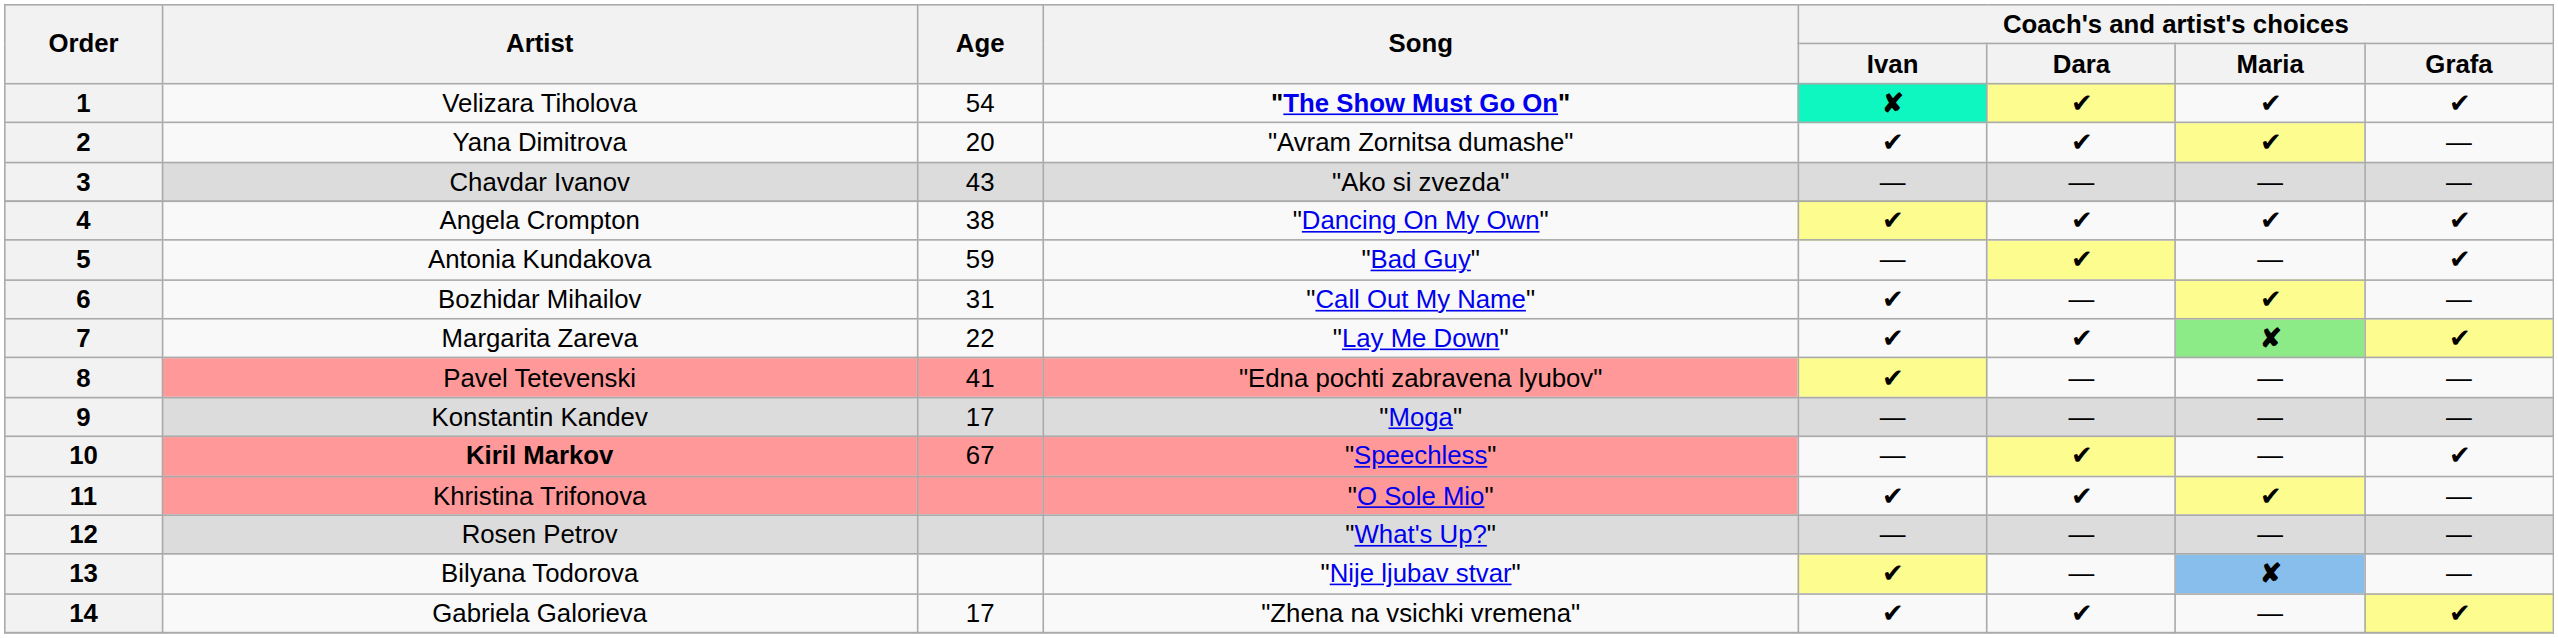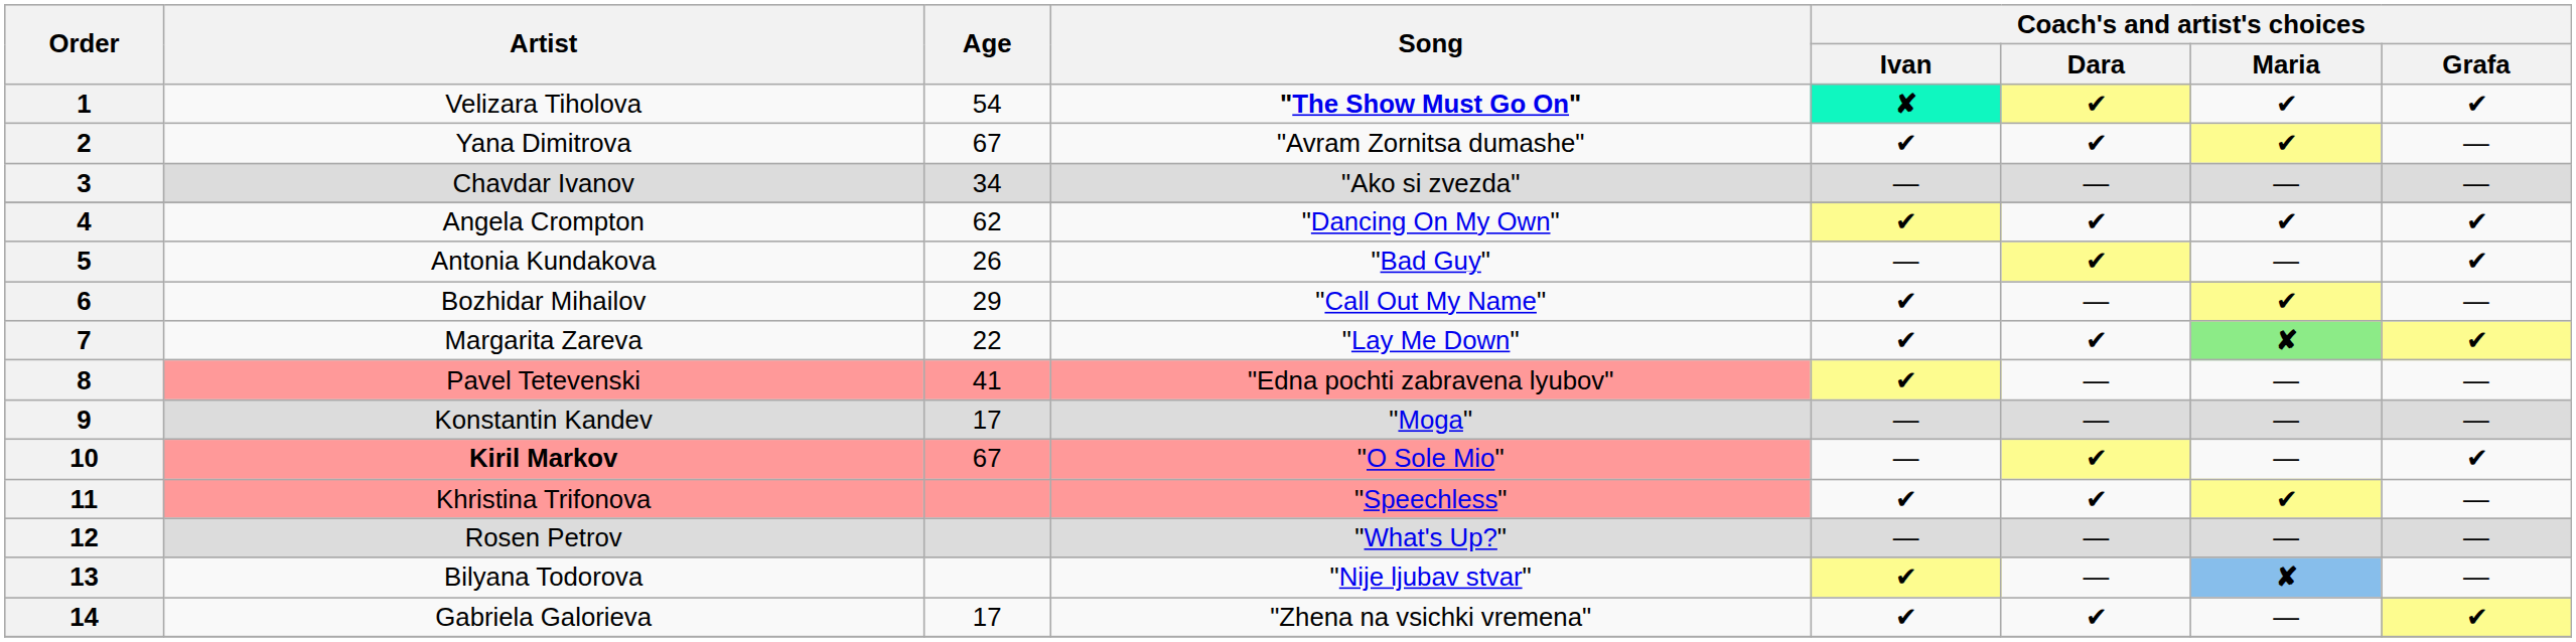2 | Age: 20 -> 67
3 | Age: 43 -> 34
4 | Age: 38 -> 62
5 | Age: 59 -> 26
6 | Age: 31 -> 29
10 | Song: "Speechless" -> "O Sole Mio"
11 | Song: "O Sole Mio" -> "Speechless"
